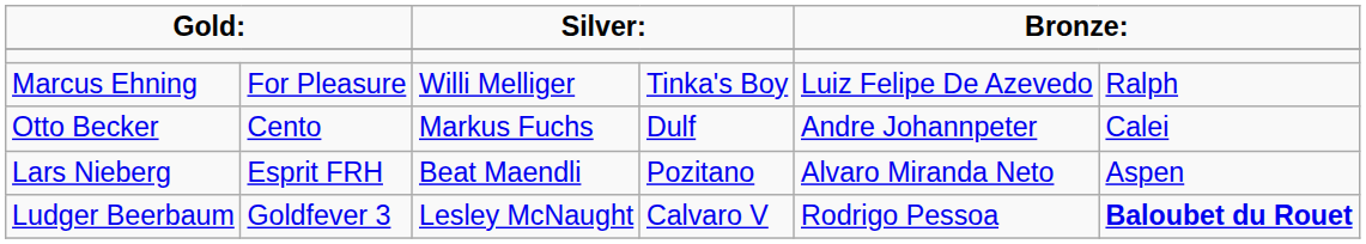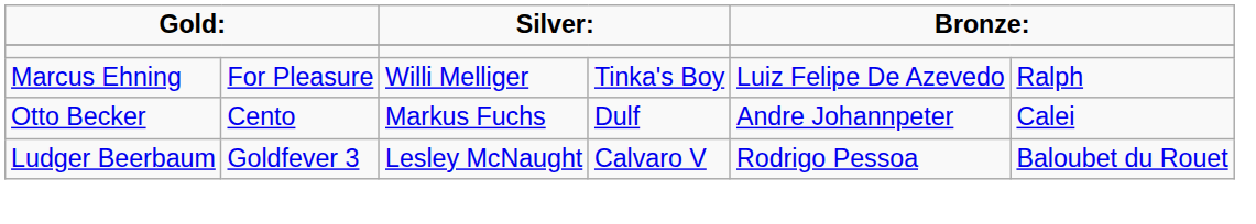- row: Lars Nieberg | Esprit FRH | Beat Maendli | Pozitano | Alvaro Miranda Neto | Aspen
Ludger Beerbaum | column 6: bold -> normal
